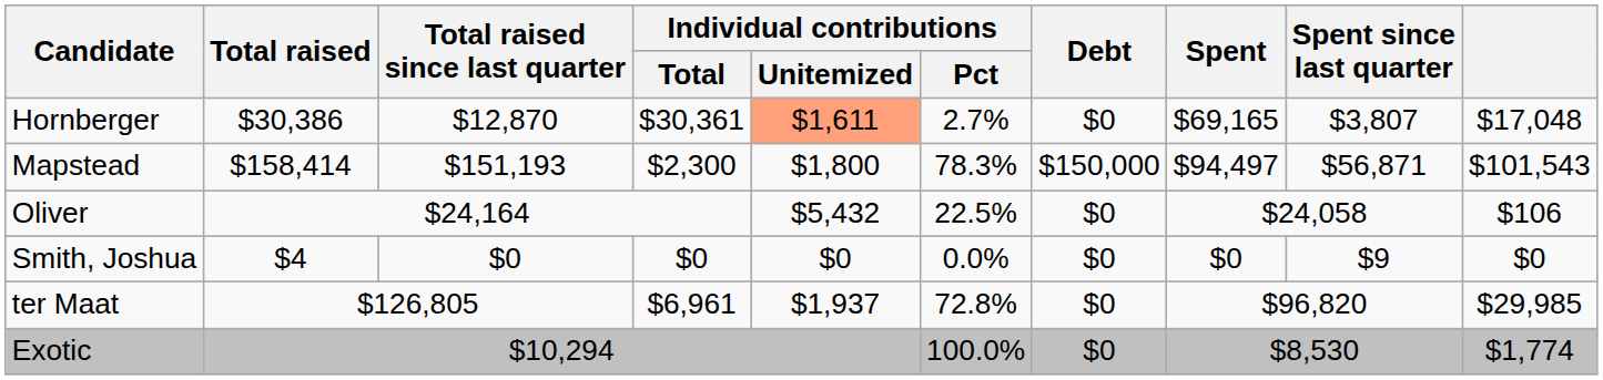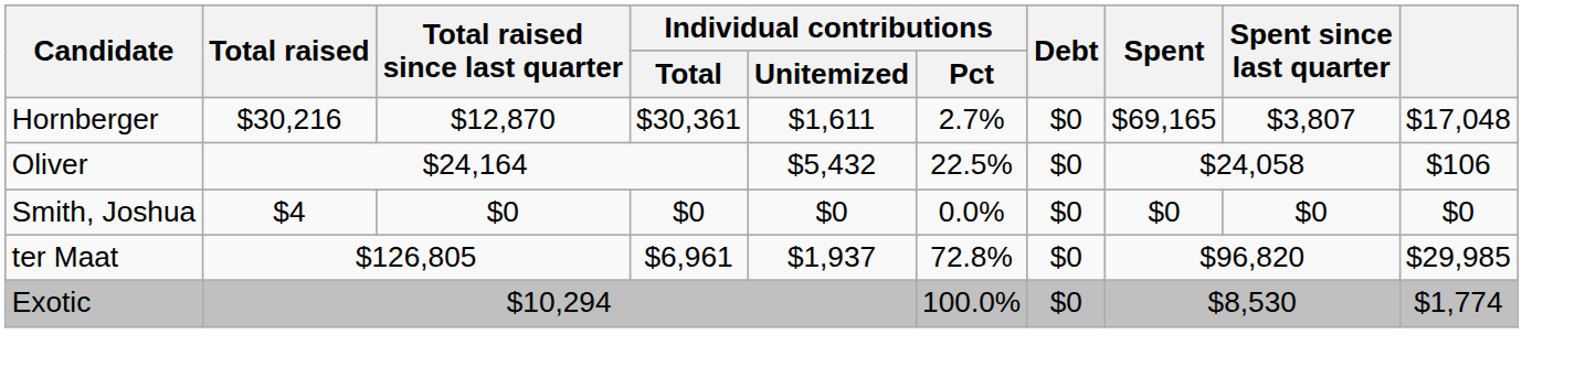Hornberger | Total raised: $30,386 -> $30,216
Hornberger | Individual contributions / Unitemized: lightsalmon background -> no background
- row: Mapstead | $158,414 | $151,193 | $2,300 | $1,800 | 78.3% | $150,000 | $94,497 | $56,871 | $101,543
Smith, Joshua | Spent since last quarter: $9 -> $0
